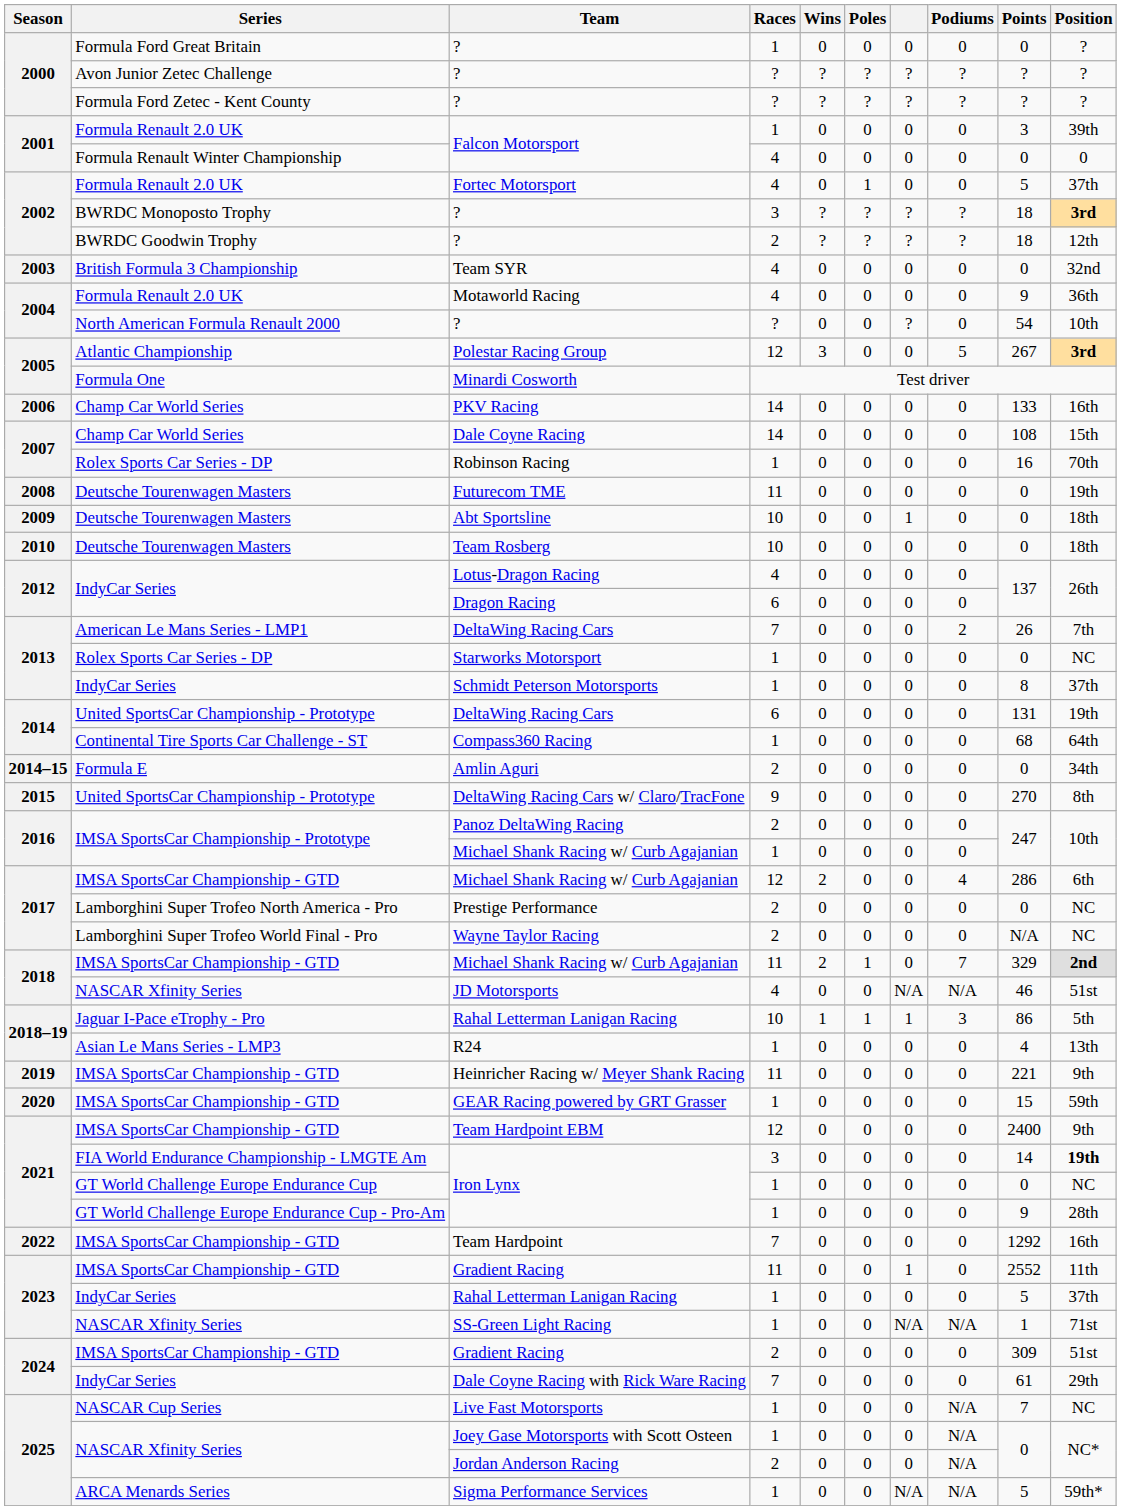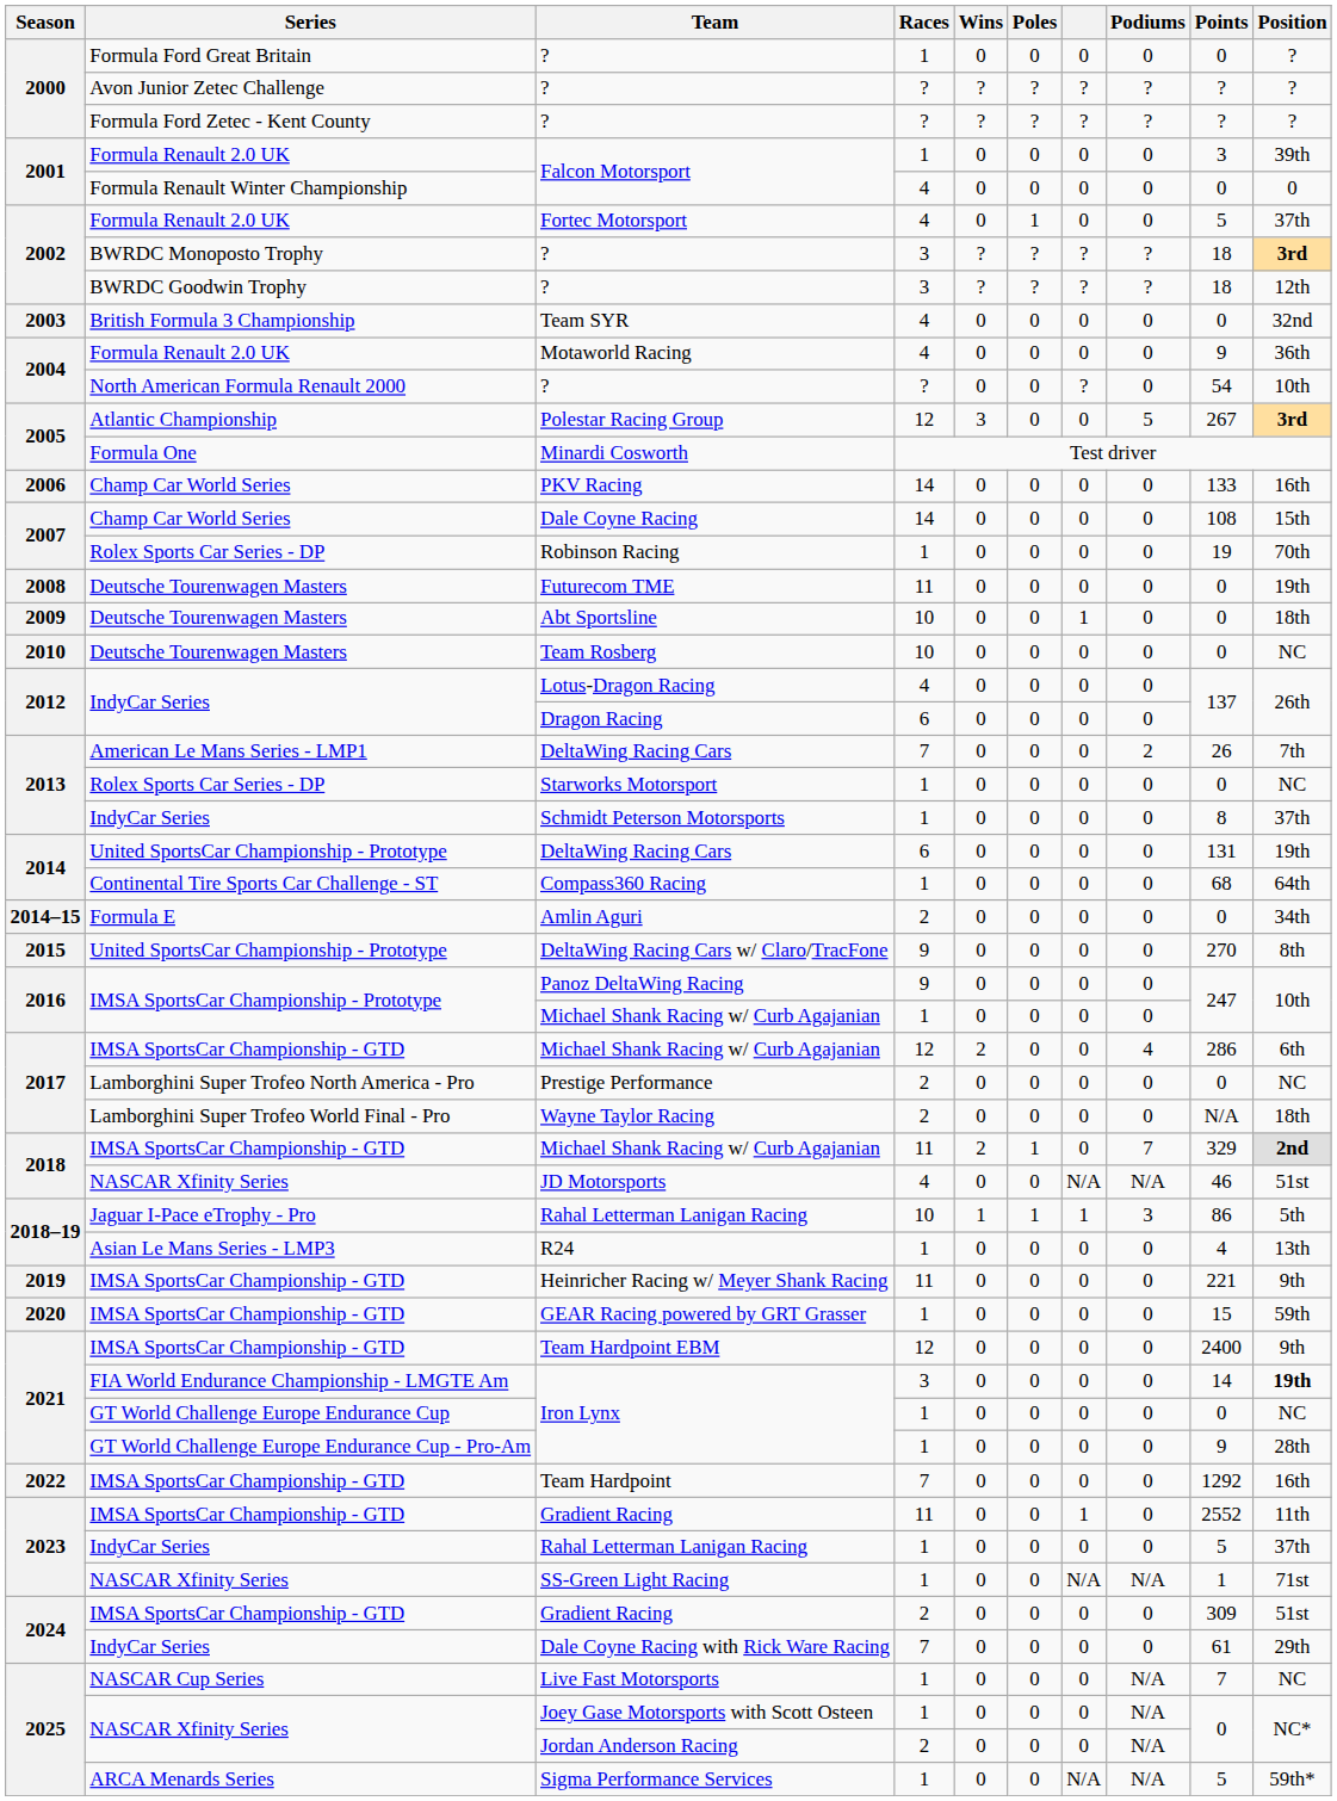BWRDC Goodwin Trophy / ? | Races: 2 -> 3
Robinson Racing | Points: 16 -> 19
Team Rosberg | Position: 18th -> NC
Panoz DeltaWing Racing | Races: 2 -> 9
Wayne Taylor Racing | Position: NC -> 18th
